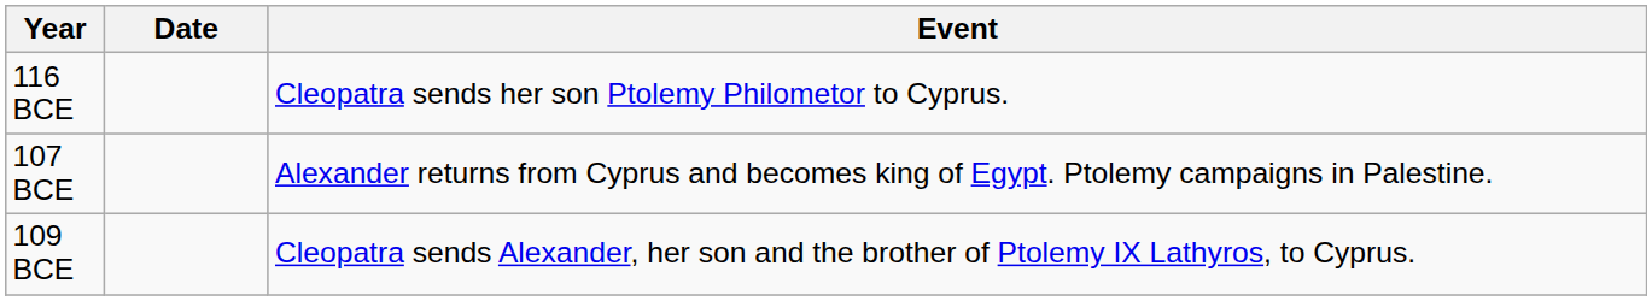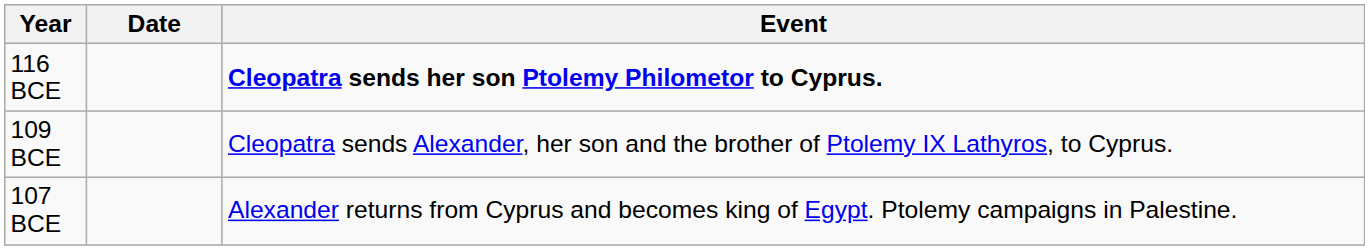116 BCE | Event: normal -> bold
rows swapped: 109 BCE <-> 107 BCE
